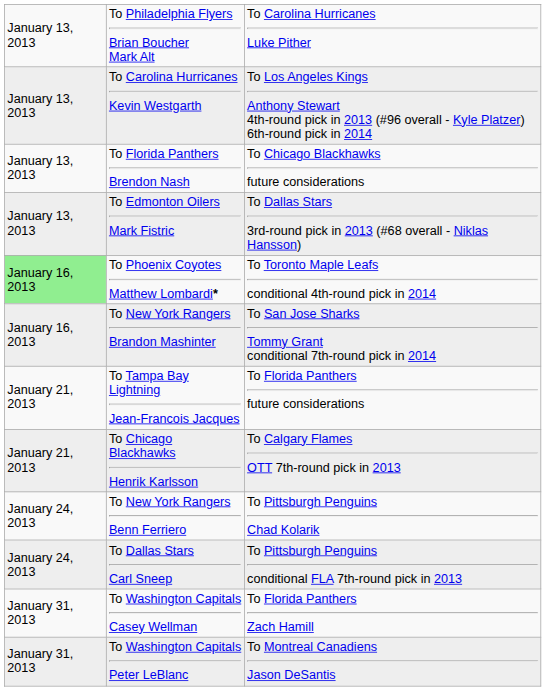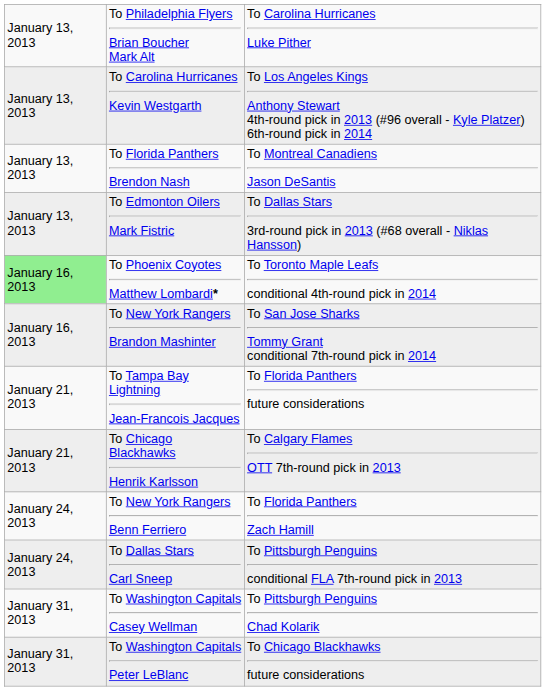To Florida Panthers Brendon Nash | column 3: To Chicago Blackhawks future considerations -> To Montreal Canadiens Jason DeSantis
To New York Rangers Benn Ferriero | column 3: To Pittsburgh Penguins Chad Kolarik -> To Florida Panthers Zach Hamill
To Washington Capitals Casey Wellman | column 3: To Florida Panthers Zach Hamill -> To Pittsburgh Penguins Chad Kolarik
To Washington Capitals Peter LeBlanc | column 3: To Montreal Canadiens Jason DeSantis -> To Chicago Blackhawks future considerations
